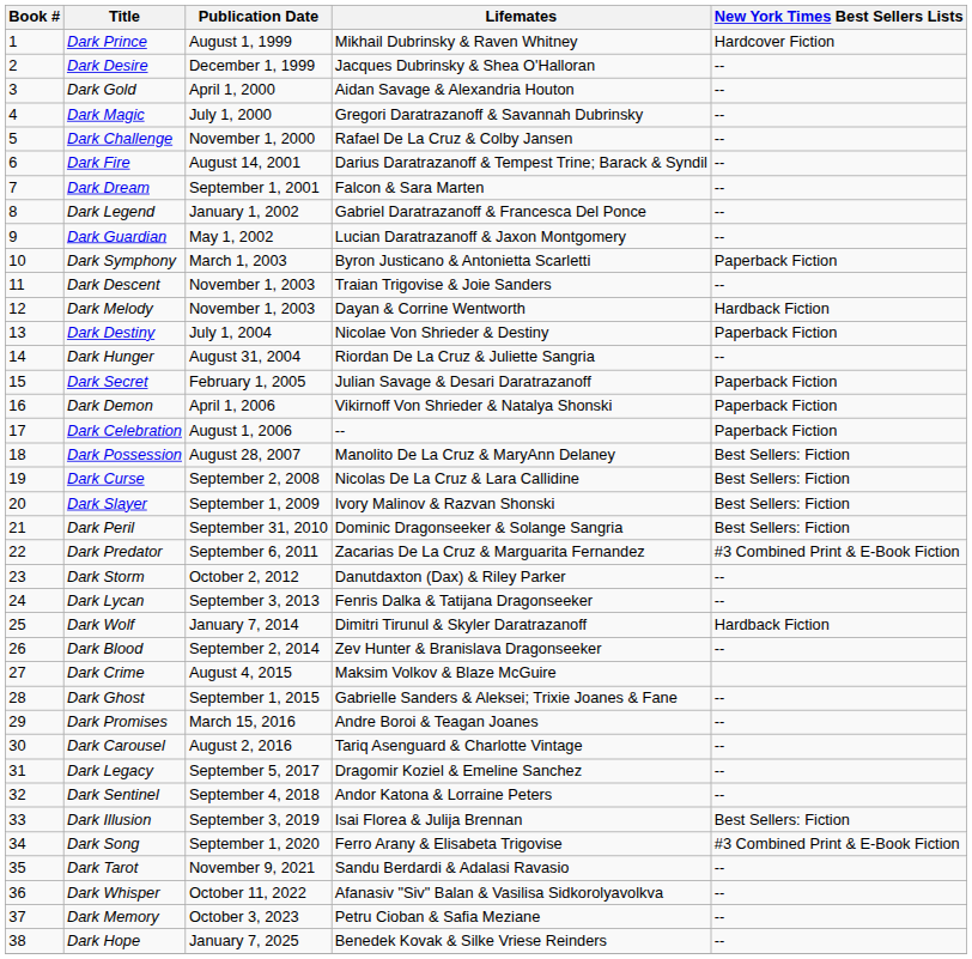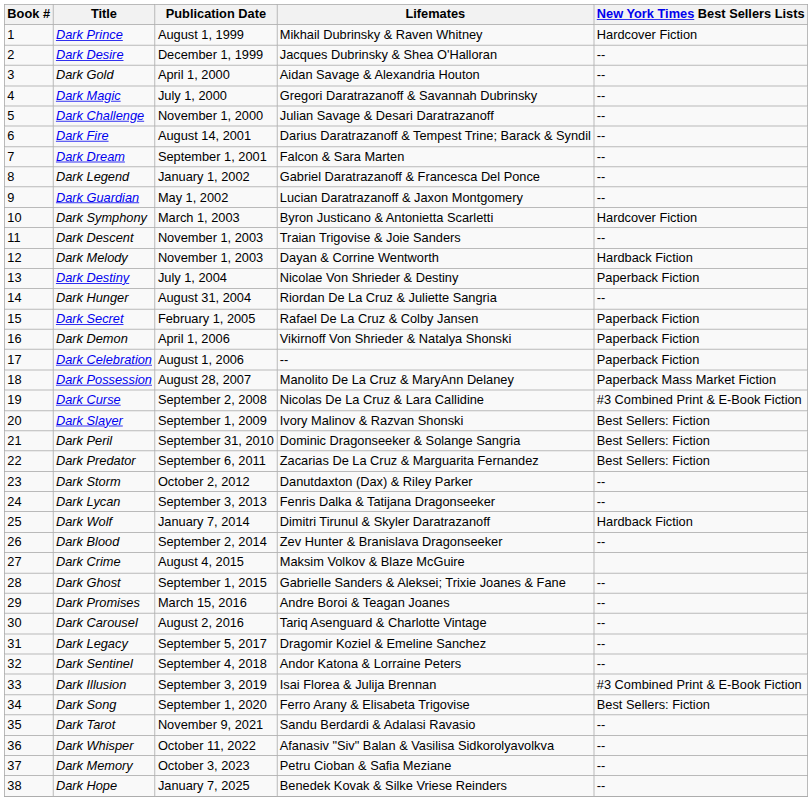Dark Challenge | Lifemates: Rafael De La Cruz & Colby Jansen -> Julian Savage & Desari Daratrazanoff
Dark Symphony | New York Times Best Sellers Lists: Paperback Fiction -> Hardcover Fiction
Dark Secret | Lifemates: Julian Savage & Desari Daratrazanoff -> Rafael De La Cruz & Colby Jansen
Dark Possession | New York Times Best Sellers Lists: Best Sellers: Fiction -> Paperback Mass Market Fiction
Dark Curse | New York Times Best Sellers Lists: Best Sellers: Fiction -> #3 Combined Print & E-Book Fiction
Dark Predator | New York Times Best Sellers Lists: #3 Combined Print & E-Book Fiction -> Best Sellers: Fiction
Dark Illusion | New York Times Best Sellers Lists: Best Sellers: Fiction -> #3 Combined Print & E-Book Fiction
Dark Song | New York Times Best Sellers Lists: #3 Combined Print & E-Book Fiction -> Best Sellers: Fiction
